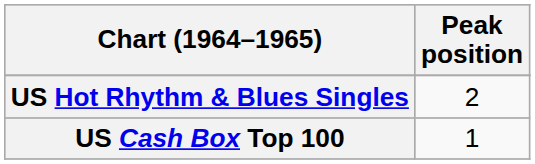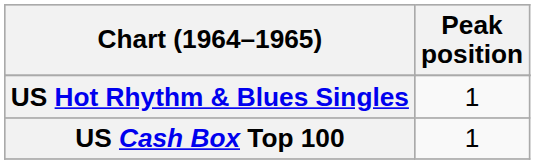US Hot Rhythm & Blues Singles | Peak position: 2 -> 1
